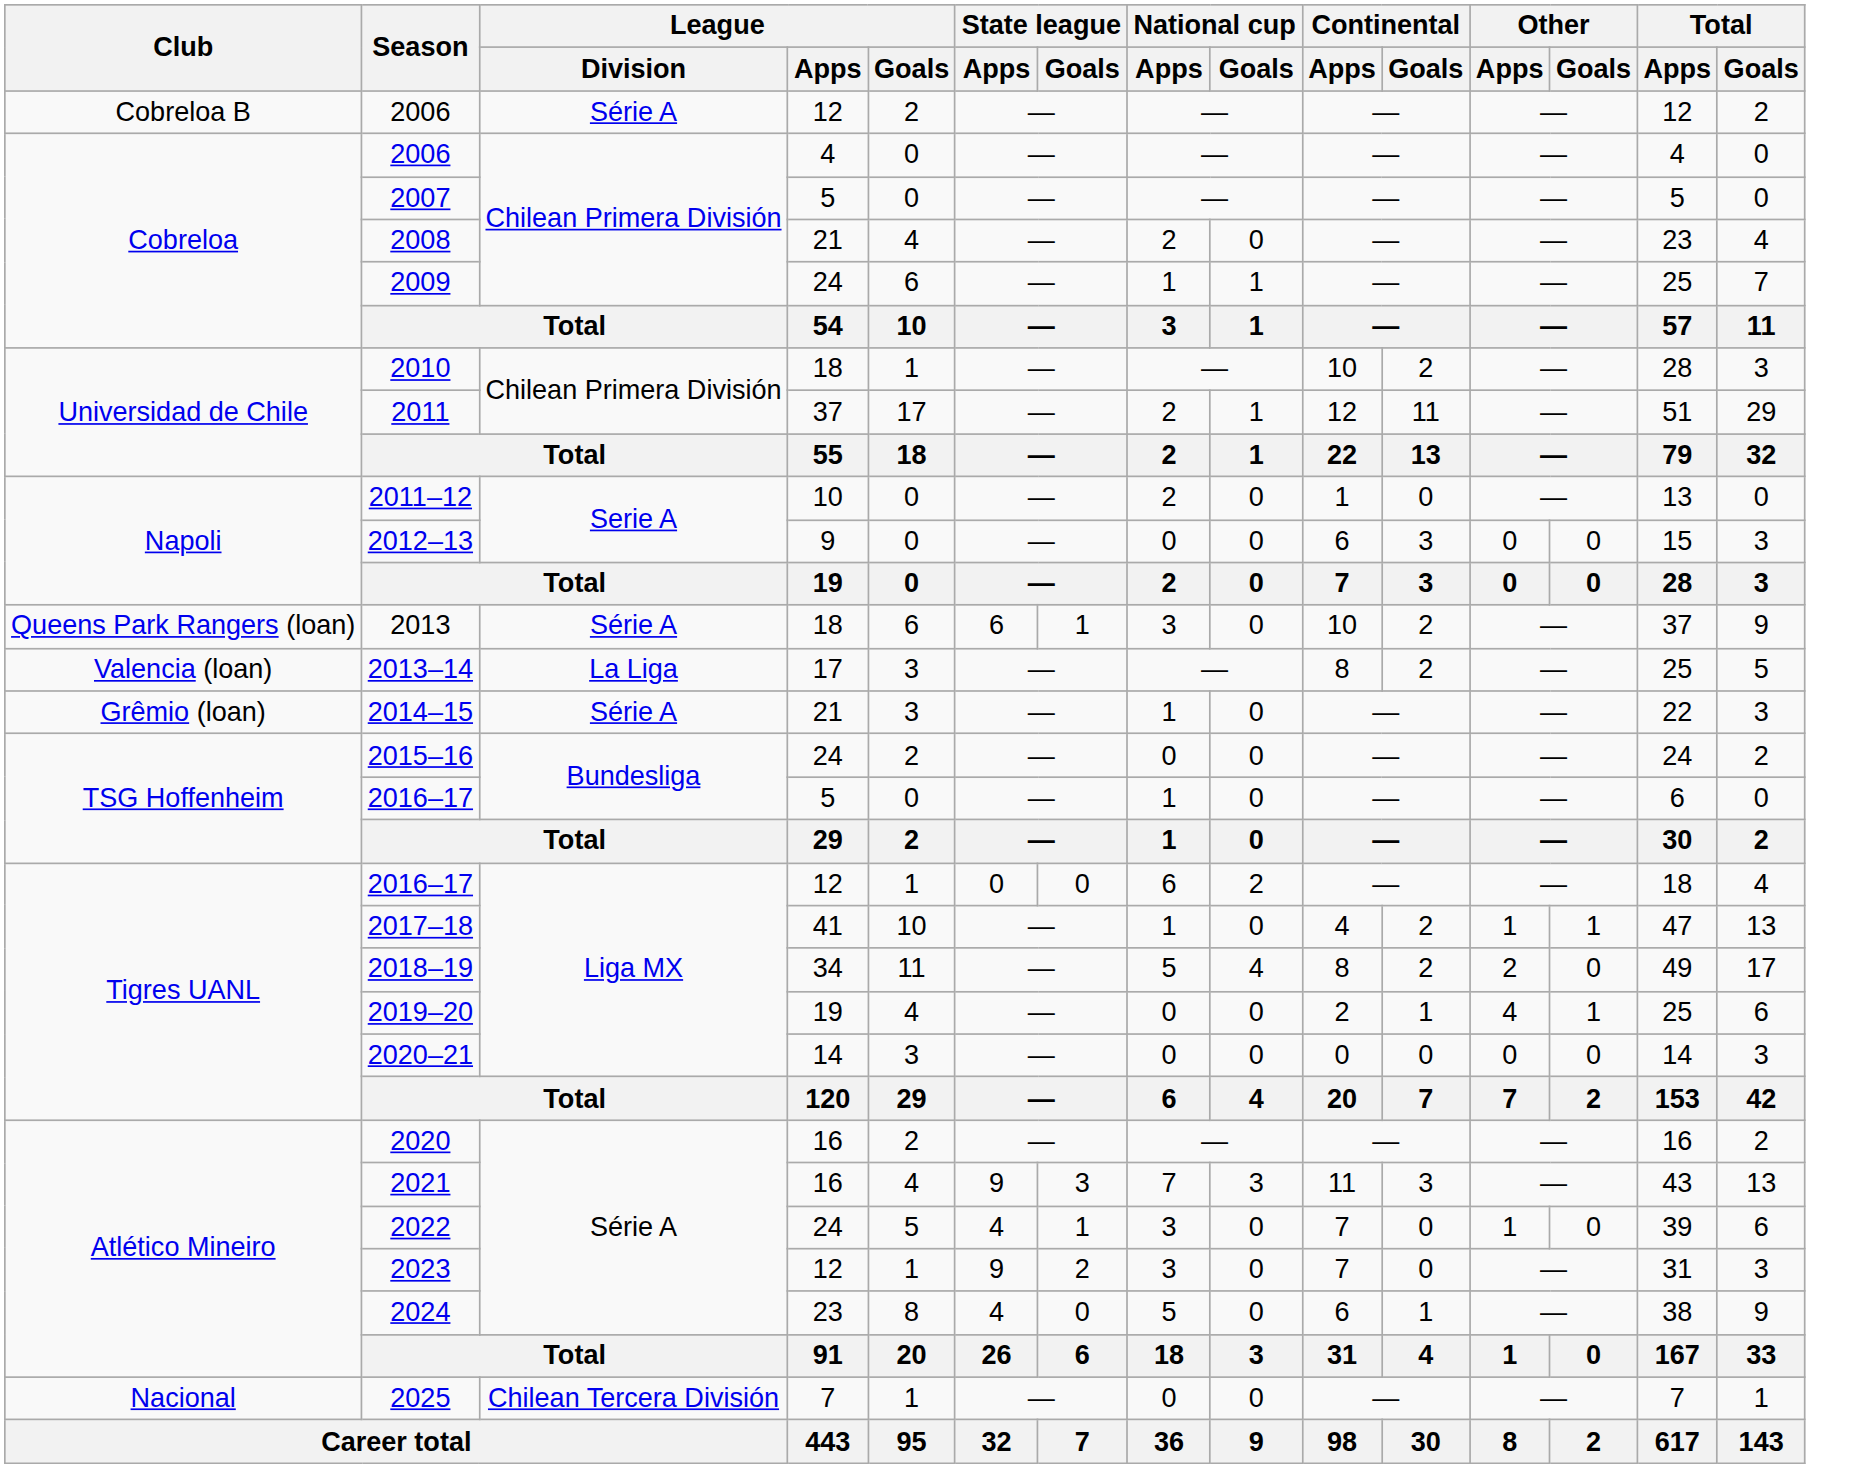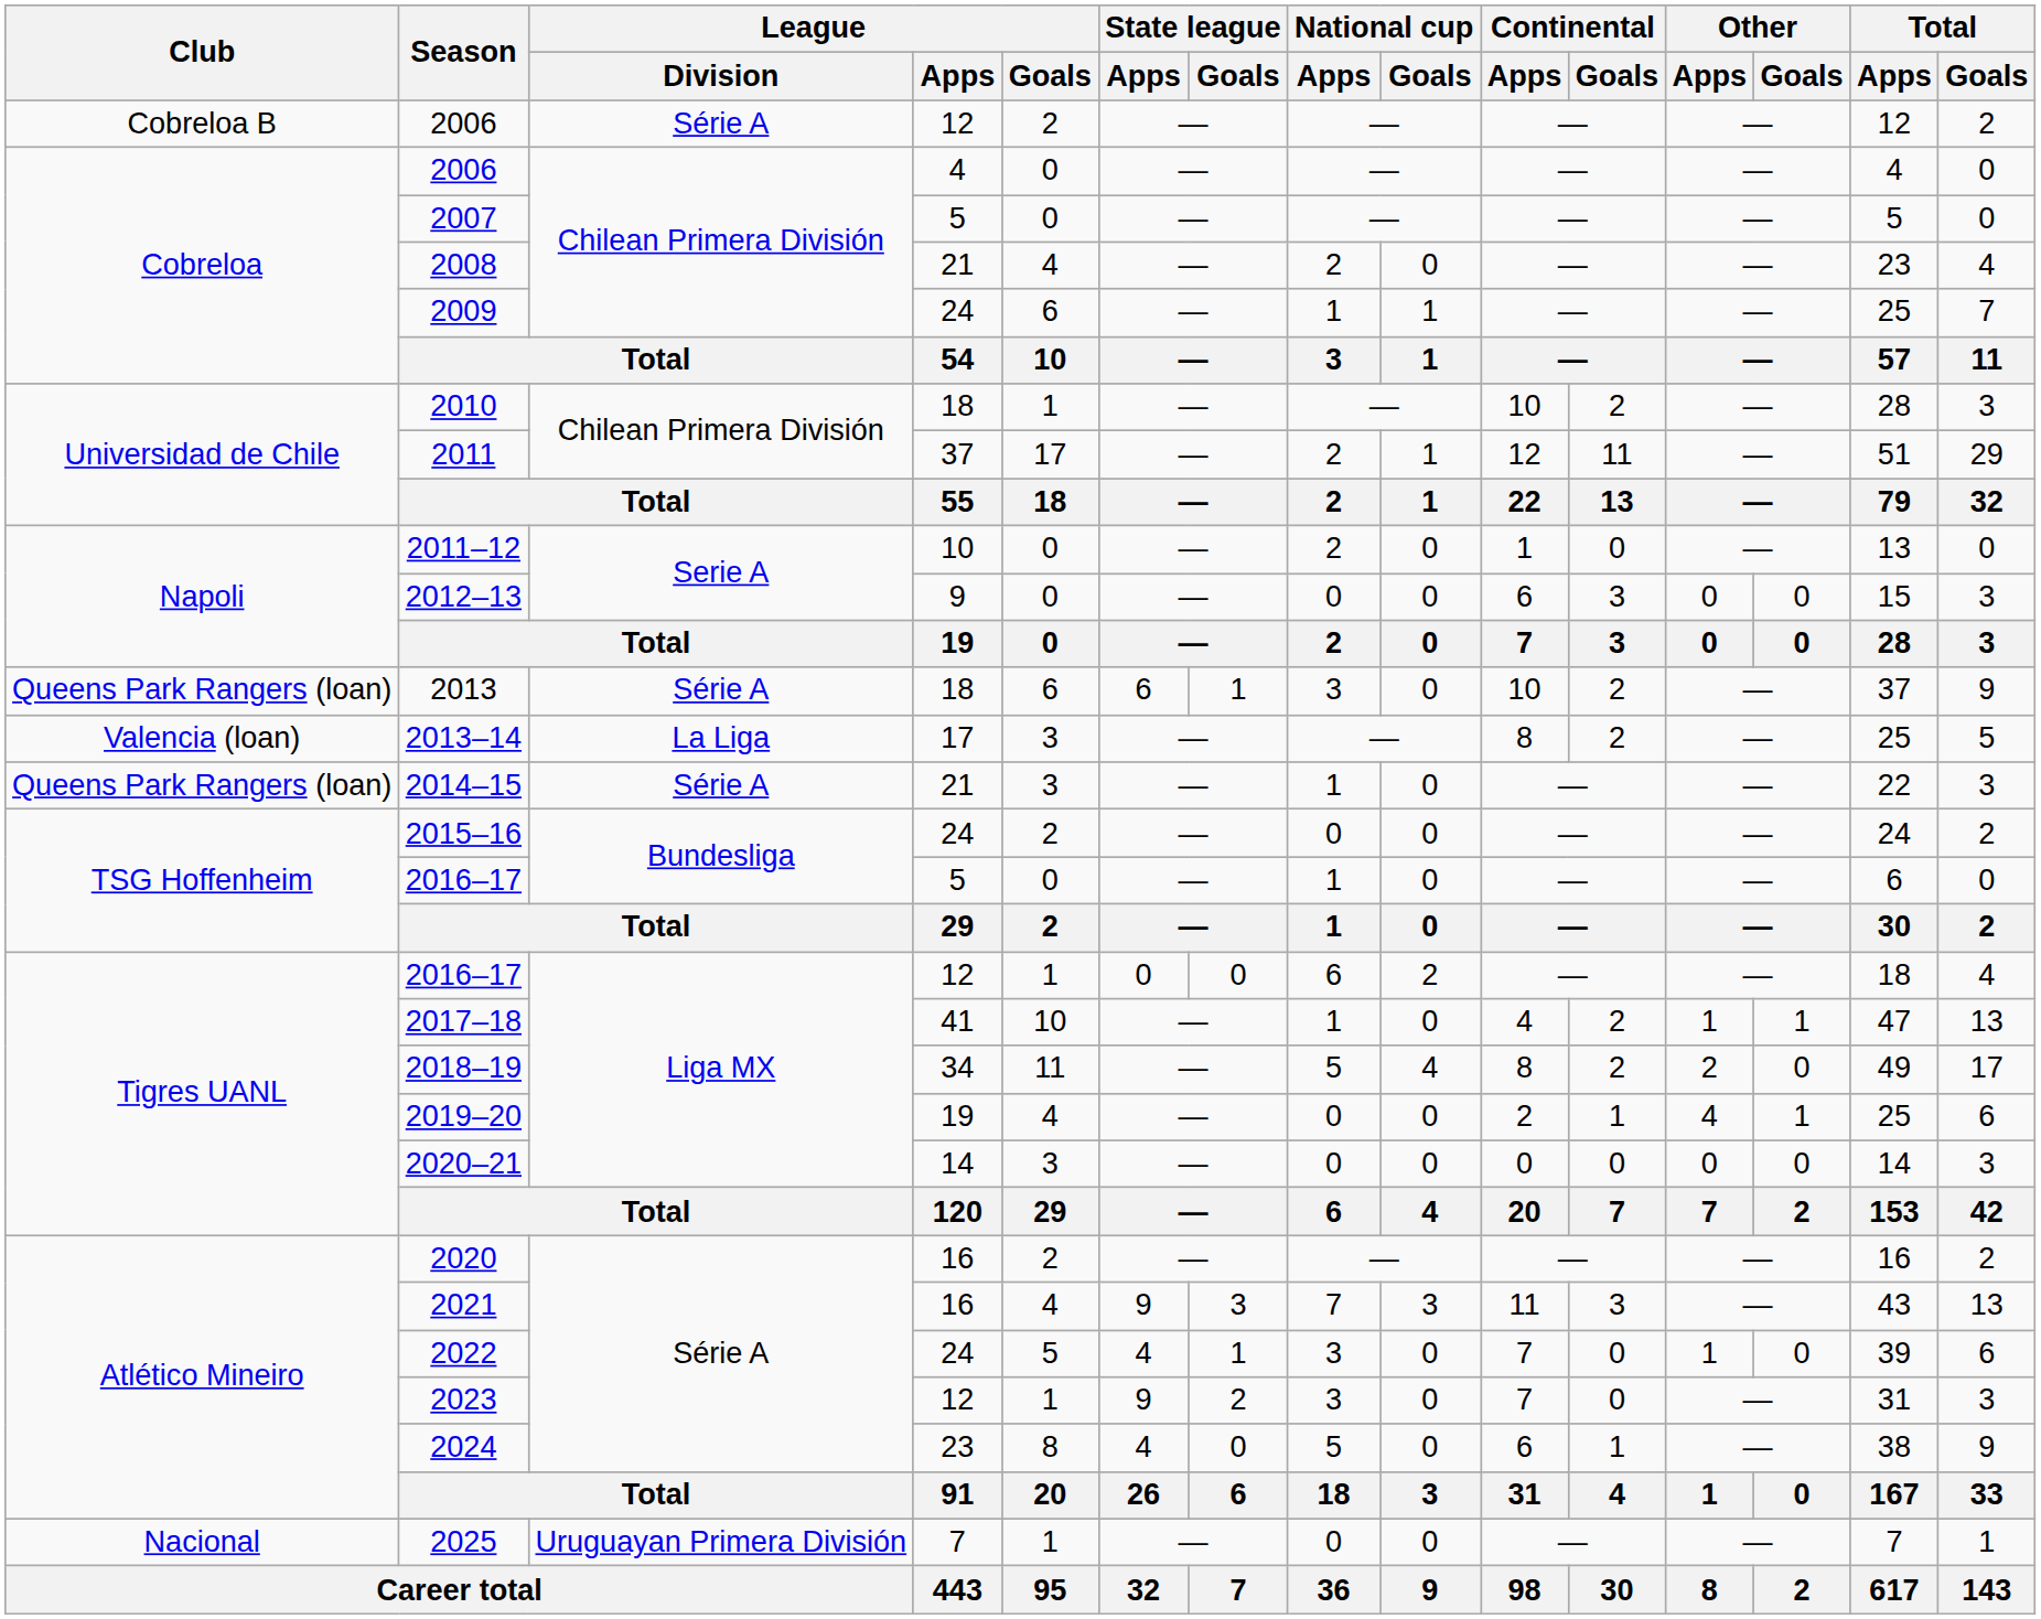2014–15 | Club: Grêmio (loan) -> Queens Park Rangers (loan)
2025 | League / Division: Chilean Tercera División -> Uruguayan Primera División
